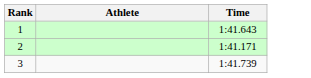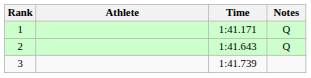+ column: Notes | Q | Q
1 | Time: 1:41.643 -> 1:41.171
2 | Time: 1:41.171 -> 1:41.643
